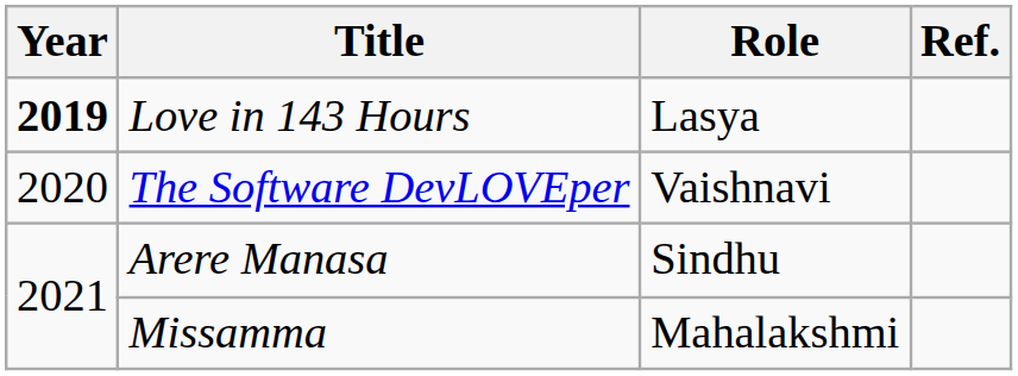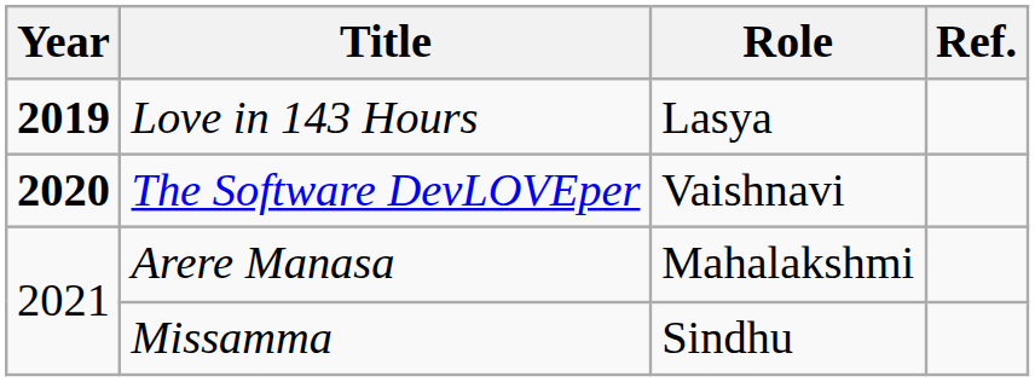The Software DevLOVEper | Year: normal -> bold
Arere Manasa | Role: Sindhu -> Mahalakshmi
Missamma | Role: Mahalakshmi -> Sindhu
